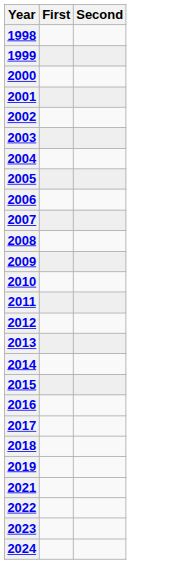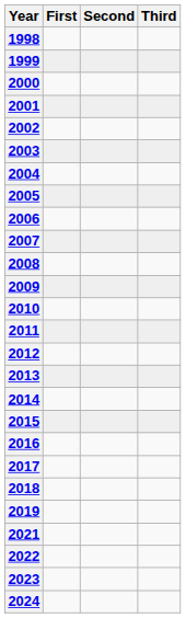+ column: Third
